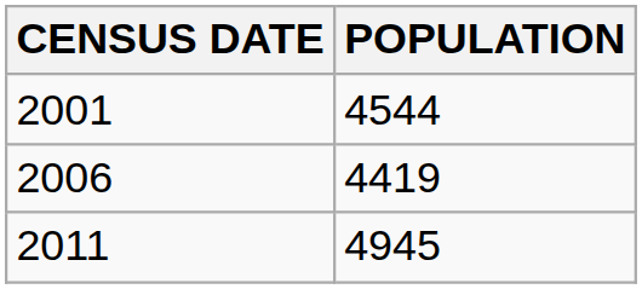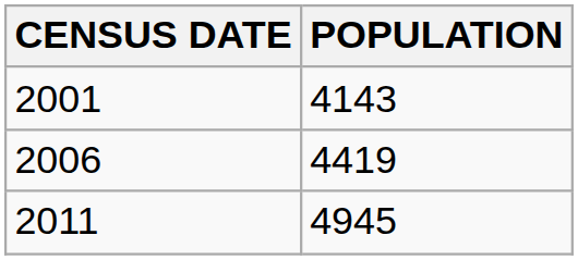2001 | POPULATION: 4544 -> 4143
